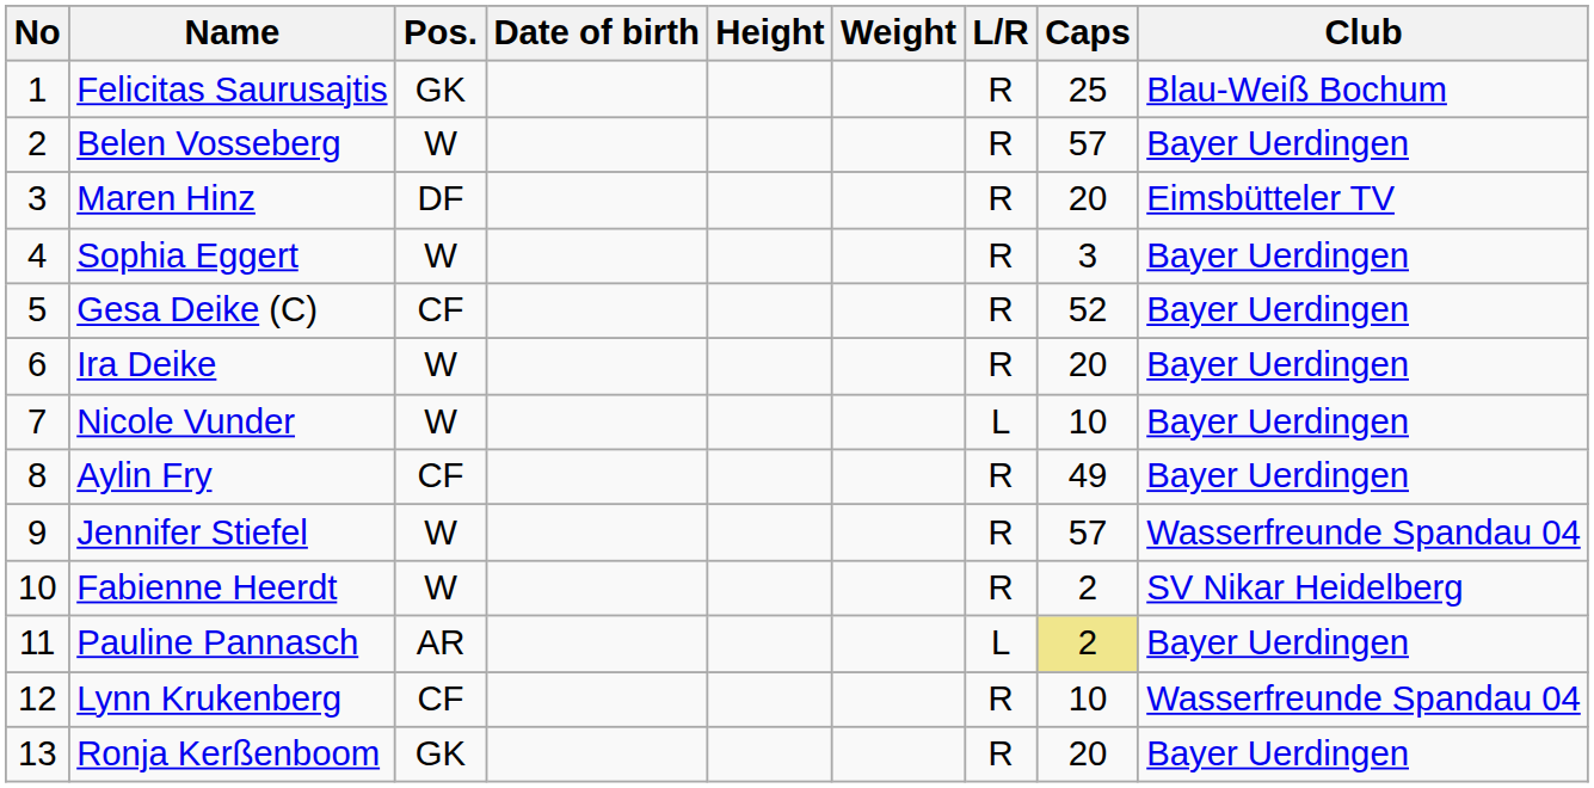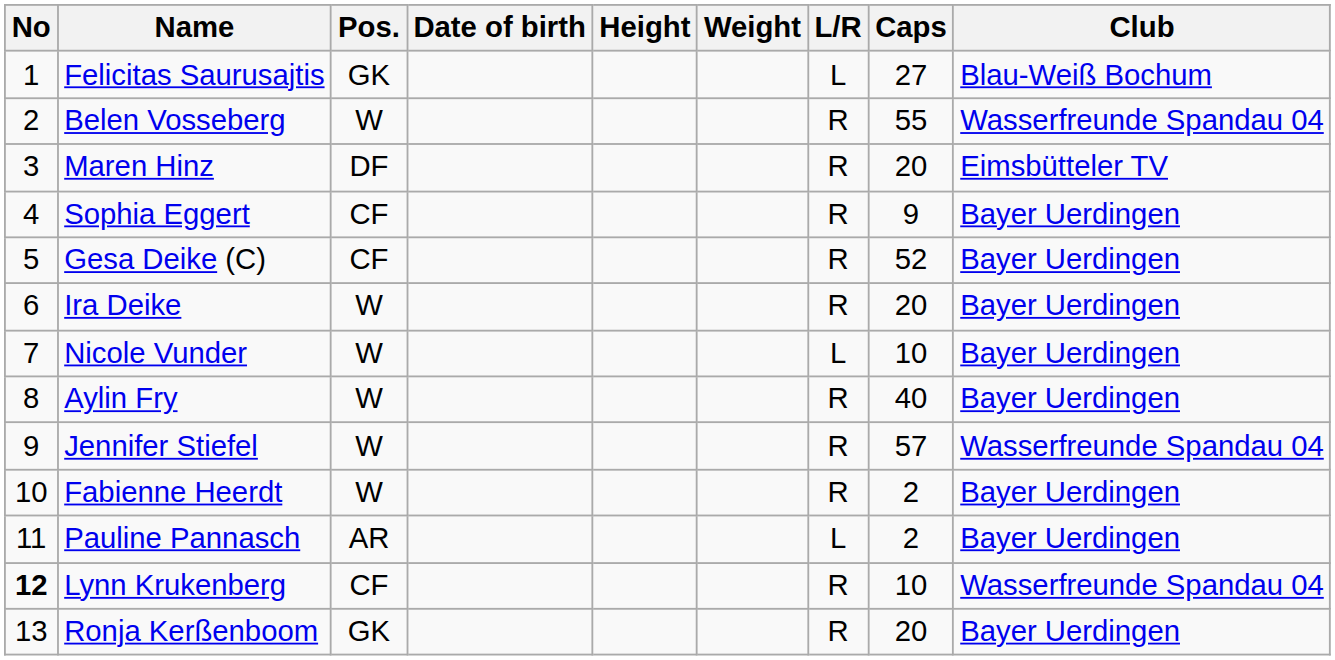Felicitas Saurusajtis | L/R: R -> L
Felicitas Saurusajtis | Caps: 25 -> 27
Belen Vosseberg | Caps: 57 -> 55
Belen Vosseberg | Club: Bayer Uerdingen -> Wasserfreunde Spandau 04
Sophia Eggert | Pos.: W -> CF
Sophia Eggert | Caps: 3 -> 9
Aylin Fry | Pos.: CF -> W
Aylin Fry | Caps: 49 -> 40
Fabienne Heerdt | Club: SV Nikar Heidelberg -> Bayer Uerdingen
Pauline Pannasch | Caps: khaki background -> no background
Lynn Krukenberg | No: normal -> bold
